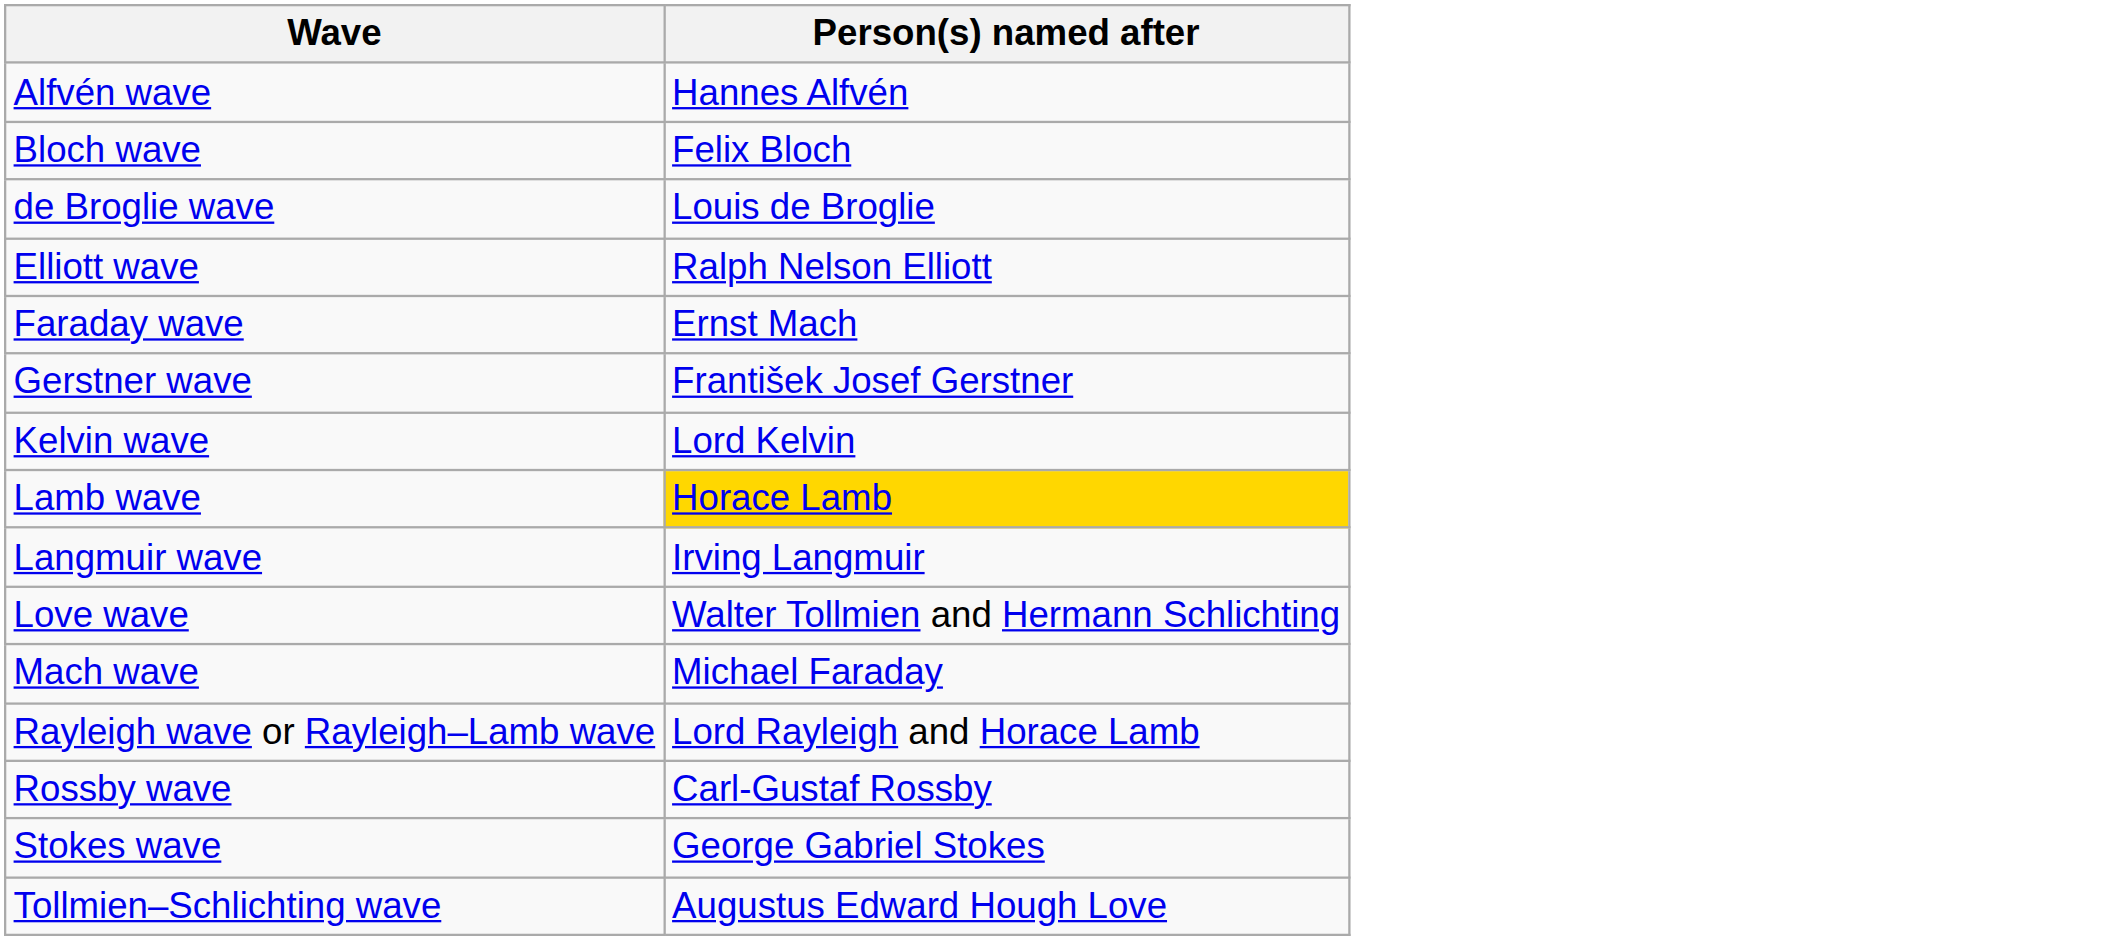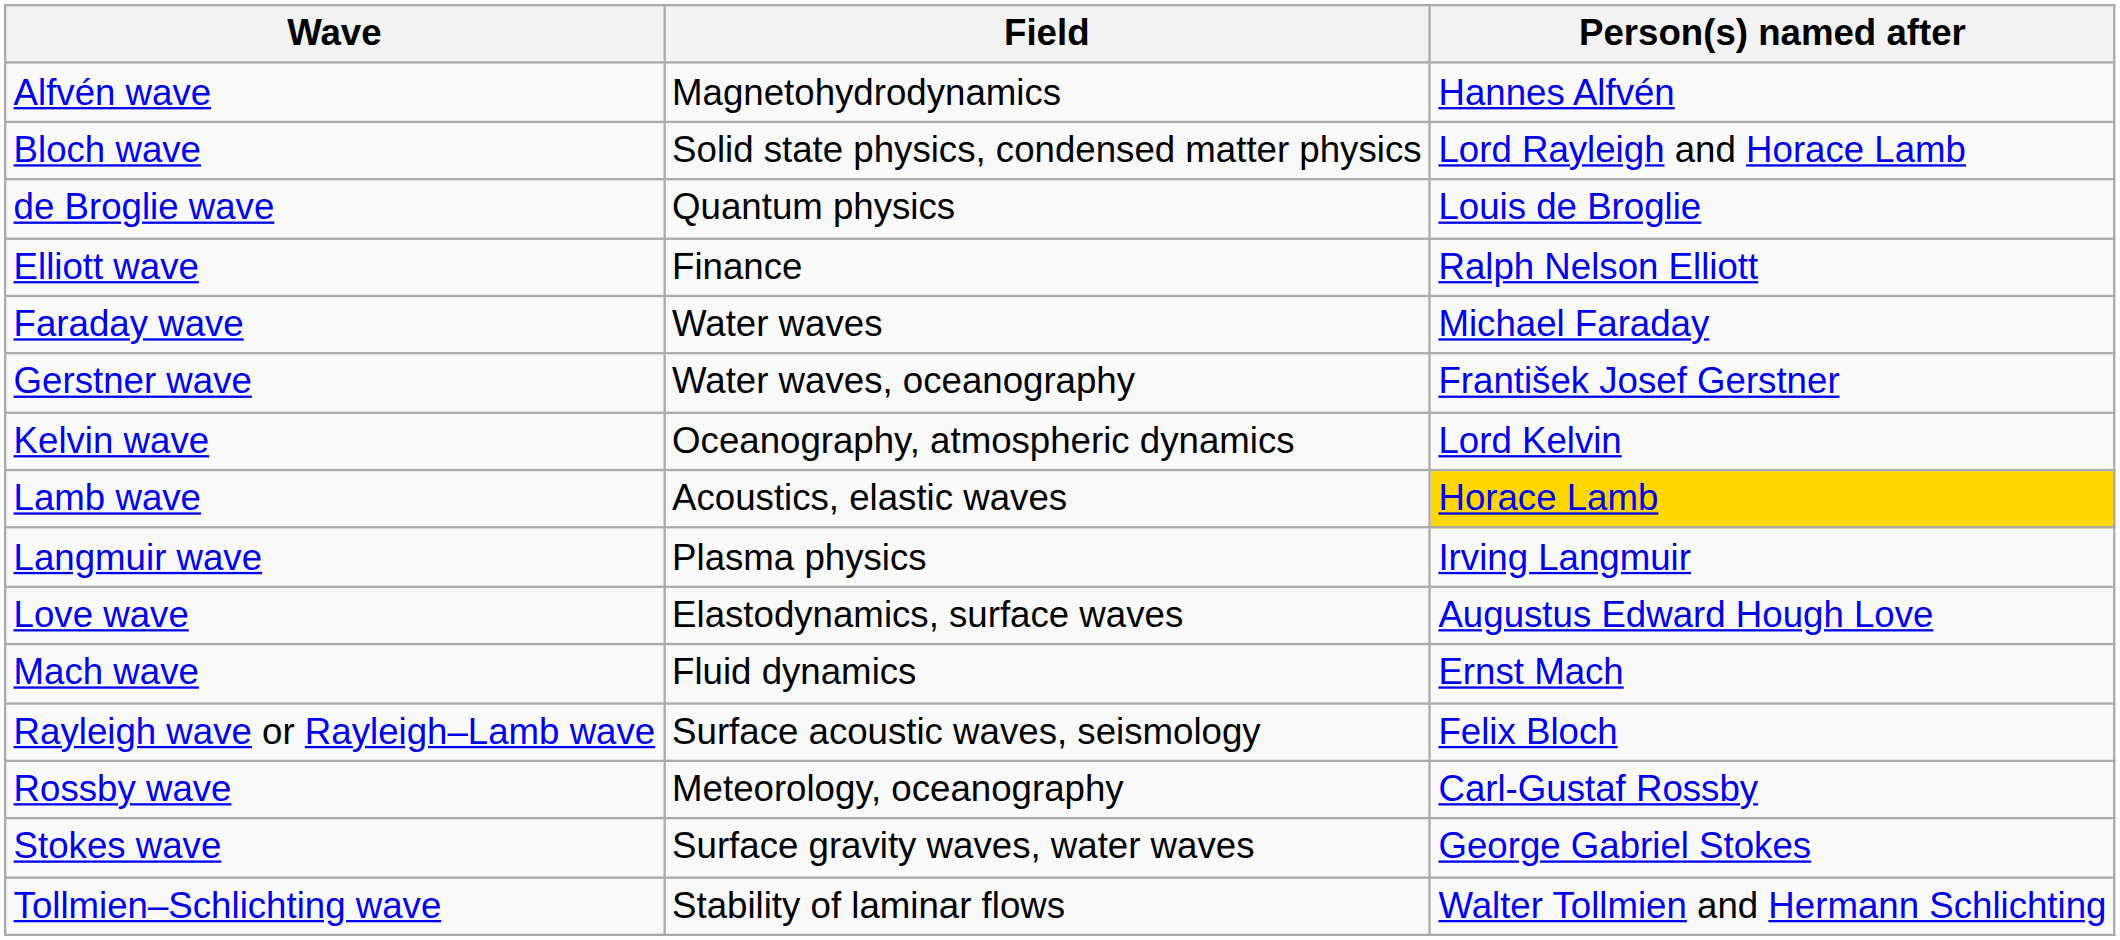+ column: Field | Magnetohydrodynamics | Solid state physics, condensed matter physics | Quantum physics | Finance | Water waves | Water waves, oceanography | Oceanography, atmospheric dynamics | Acoustics, elastic waves | Plasma physics | Elastodynamics, surface waves | Fluid dynamics | Surface acoustic waves, seismology | Meteorology, oceanography | Surface gravity waves, water waves | Stability of laminar flows
Bloch wave | Person(s) named after: Felix Bloch -> Lord Rayleigh and Horace Lamb
Faraday wave | Person(s) named after: Ernst Mach -> Michael Faraday
Love wave | Person(s) named after: Walter Tollmien and Hermann Schlichting -> Augustus Edward Hough Love
Mach wave | Person(s) named after: Michael Faraday -> Ernst Mach
Rayleigh wave or Rayleigh–Lamb wave | Person(s) named after: Lord Rayleigh and Horace Lamb -> Felix Bloch
Tollmien–Schlichting wave | Person(s) named after: Augustus Edward Hough Love -> Walter Tollmien and Hermann Schlichting
